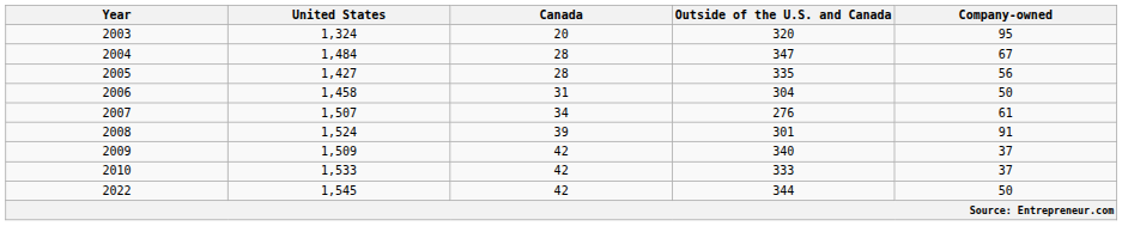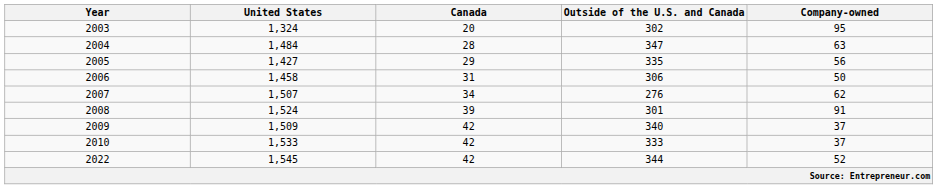2003 | Outside of the U.S. and Canada: 320 -> 302
2004 | Company-owned: 67 -> 63
2005 | Canada: 28 -> 29
2006 | Outside of the U.S. and Canada: 304 -> 306
2007 | Company-owned: 61 -> 62
2022 | Company-owned: 50 -> 52
